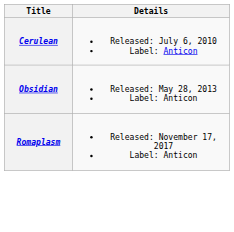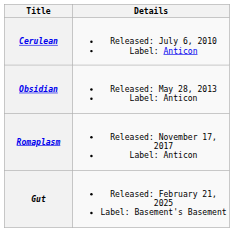+ row: Gut | Released: February 21, 2025 Label: Basement's Basement
